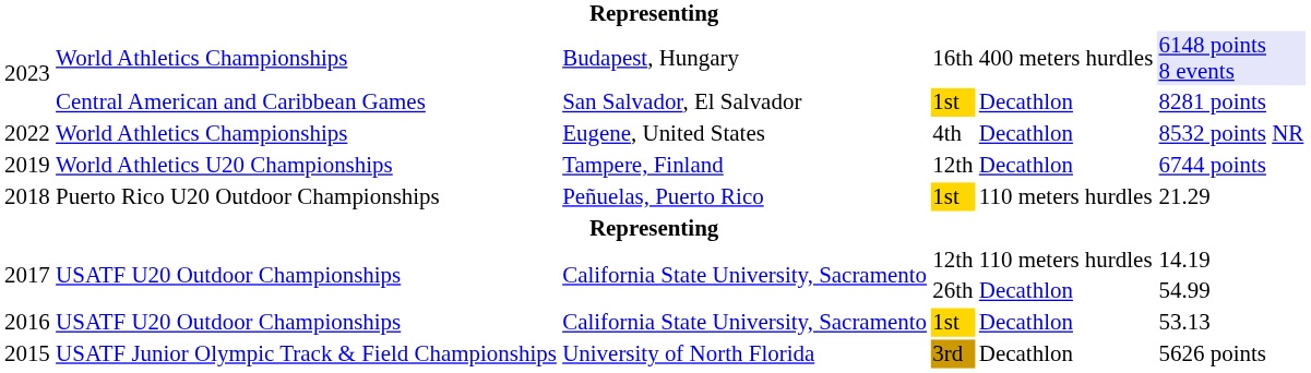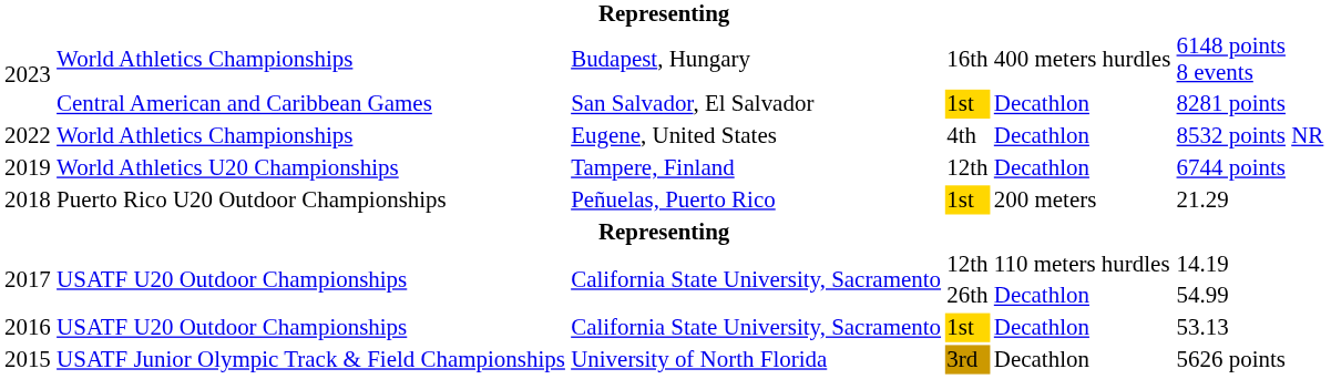Budapest, Hungary | column 6: lavender background -> no background
Peñuelas, Puerto Rico | column 5: 110 meters hurdles -> 200 meters
